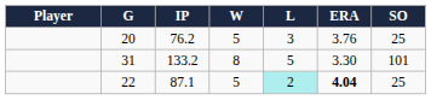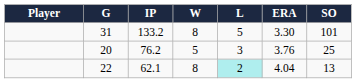rows swapped: 31 <-> 20
22 | IP: 87.1 -> 62.1
22 | W: 5 -> 8
22 | ERA: bold -> normal
22 | SO: 25 -> 13
